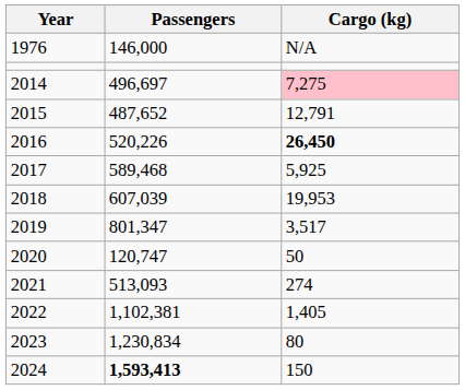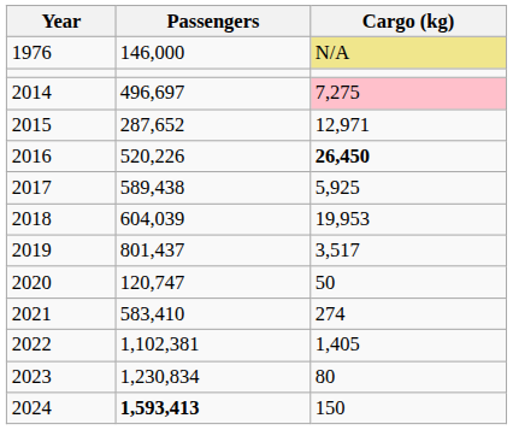1976 | Cargo (kg): no background -> khaki background
2015 | Passengers: 487,652 -> 287,652
2015 | Cargo (kg): 12,791 -> 12,971
2017 | Passengers: 589,468 -> 589,438
2018 | Passengers: 607,039 -> 604,039
2019 | Passengers: 801,347 -> 801,437
2021 | Passengers: 513,093 -> 583,410
